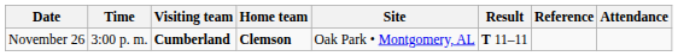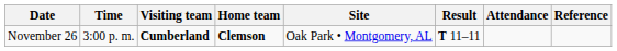columns swapped: Attendance <-> Reference
